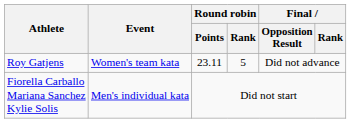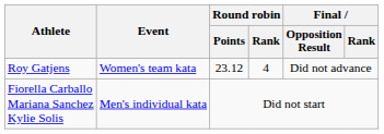Roy Gatjens | Round robin / Points: 23.11 -> 23.12
Roy Gatjens | Round robin / Rank: 5 -> 4
